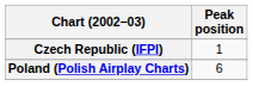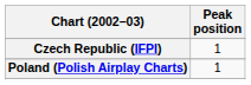Poland (Polish Airplay Charts) | Peak position: 6 -> 1
